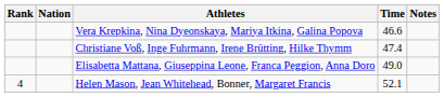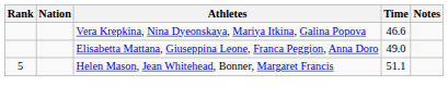- row: Christiane Voß, Inge Fuhrmann, Irene Brütting, Hilke Thymm | 47.4
Helen Mason, Jean Whitehead, Bonner, Margaret Francis | Rank: 4 -> 5
Helen Mason, Jean Whitehead, Bonner, Margaret Francis | Time: 52.1 -> 51.1
